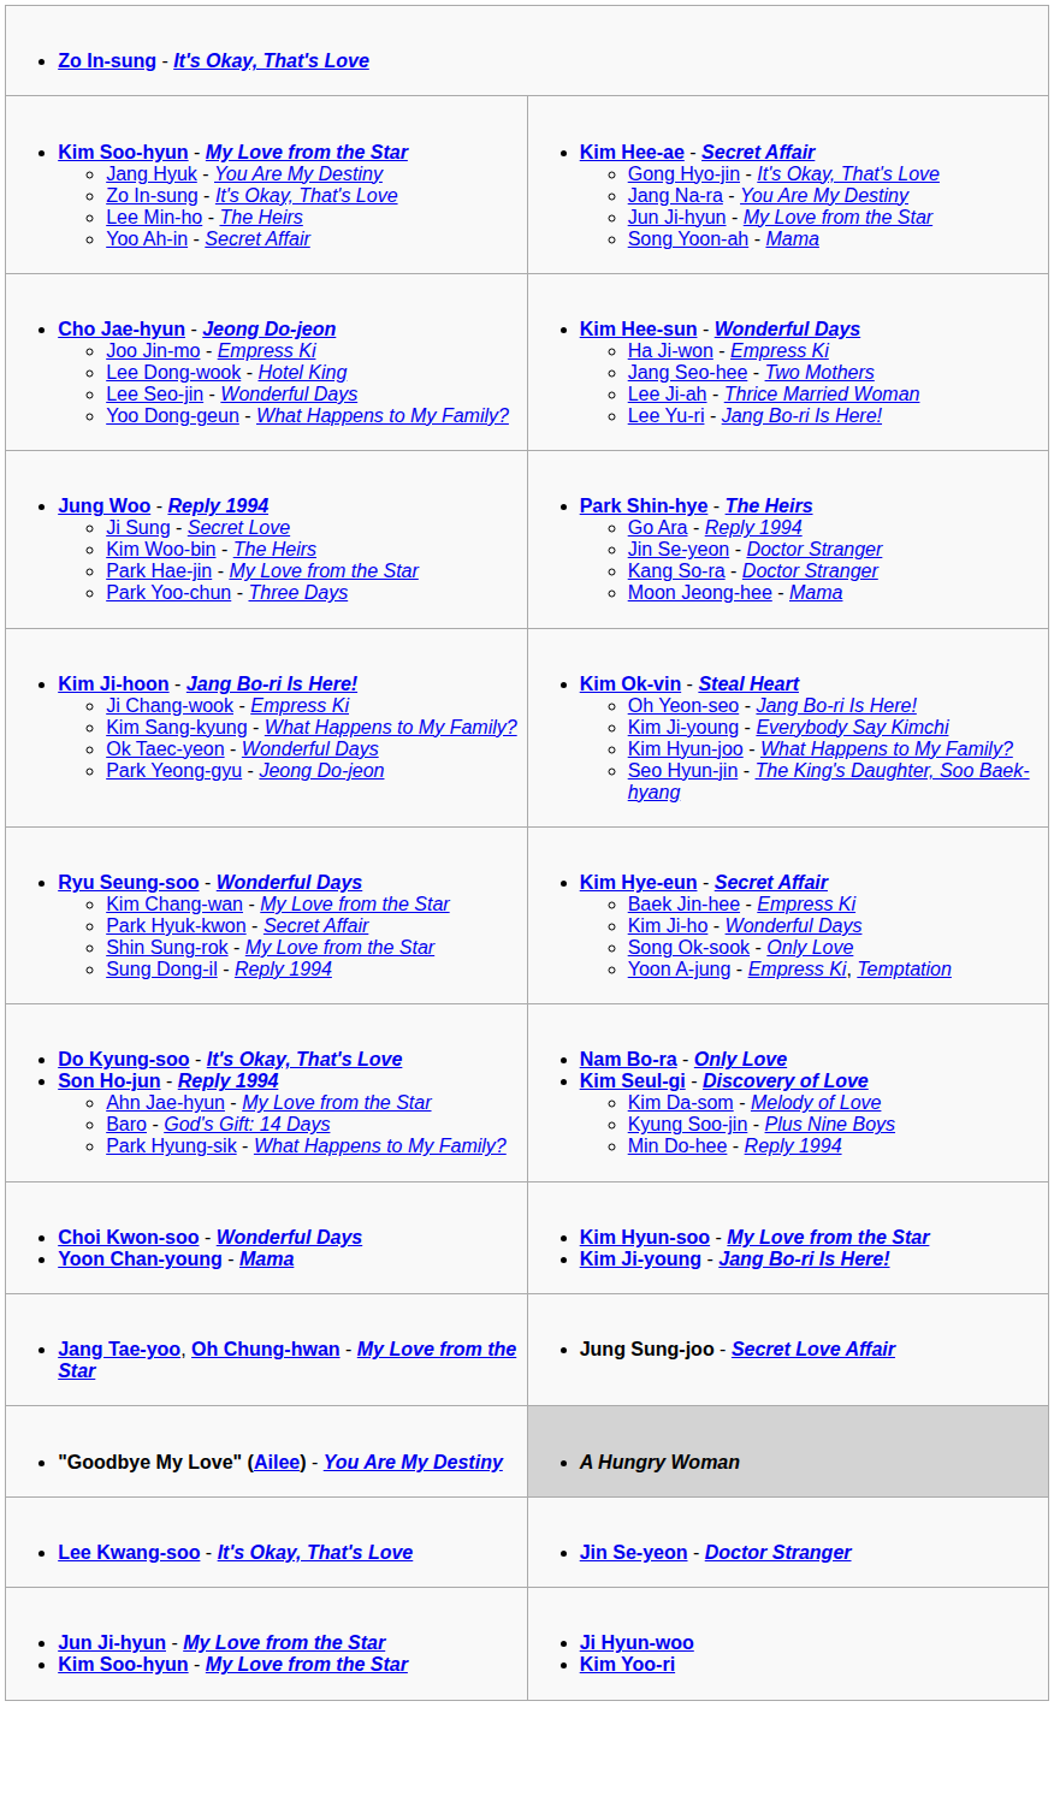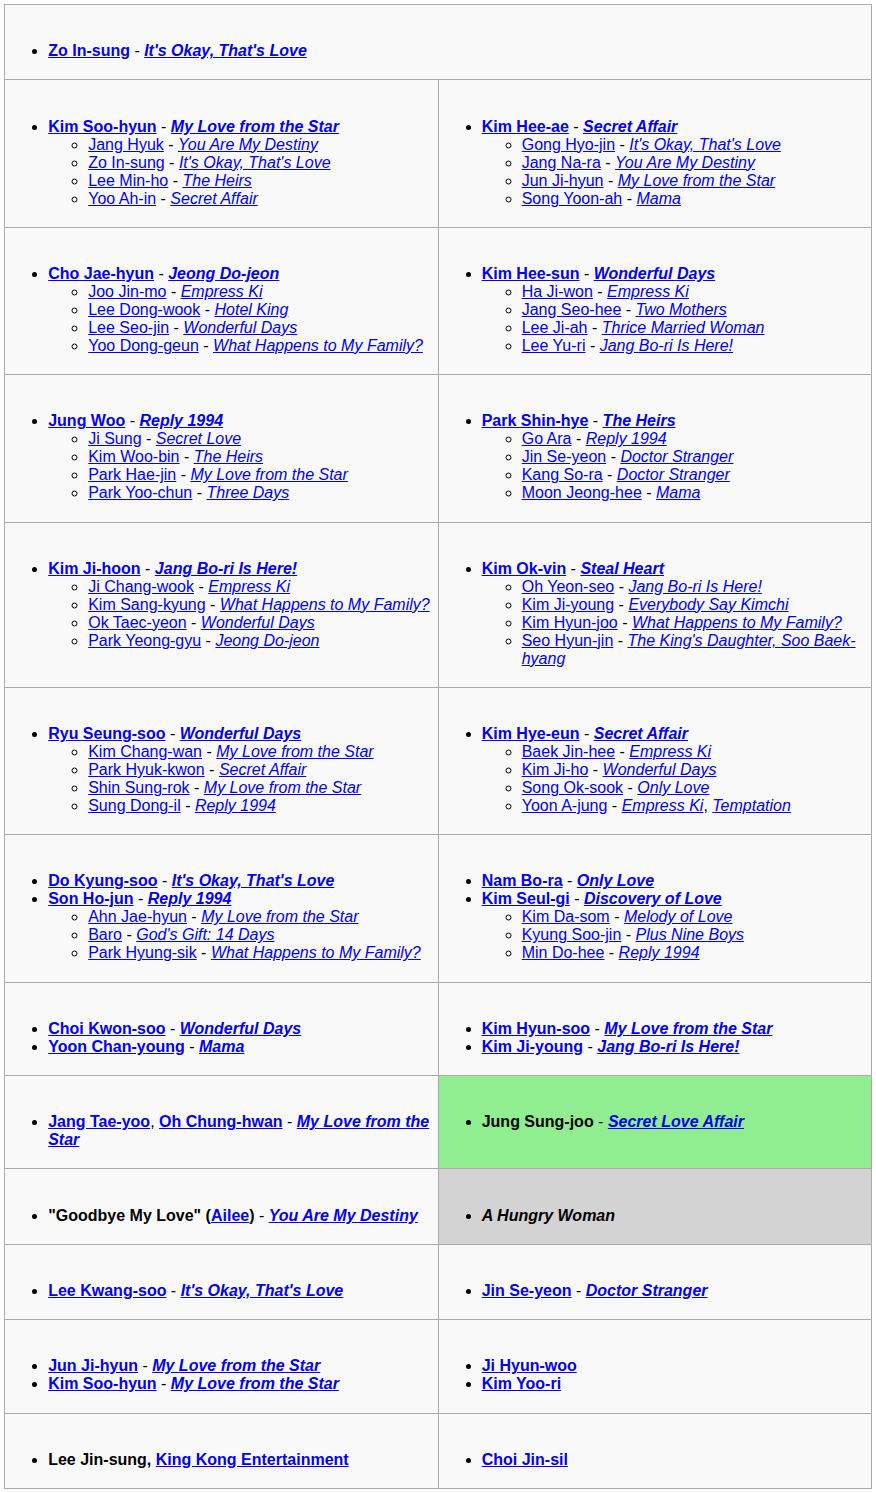Jang Tae-yoo, Oh Chung-hwan - My Love from the Star | column 2: no background -> lightgreen background
+ row: Lee Jin-sung, King Kong Entertainment | Choi Jin-sil
